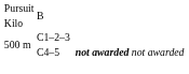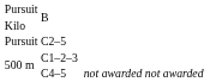+ row: Pursuit | C2–5
C4–5 | column 4: bold -> normal
